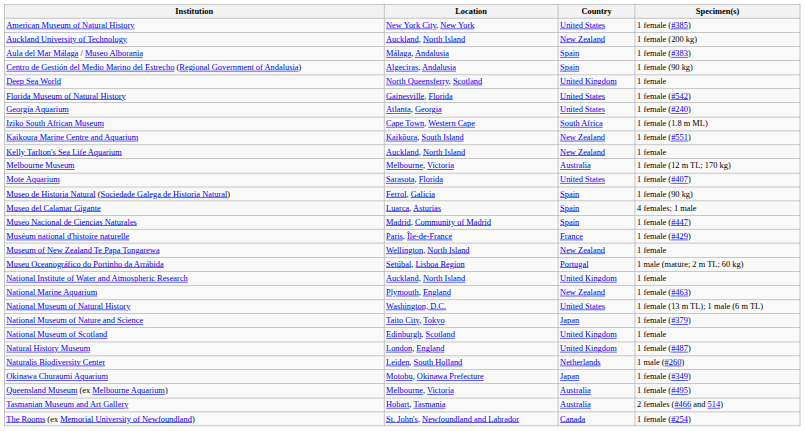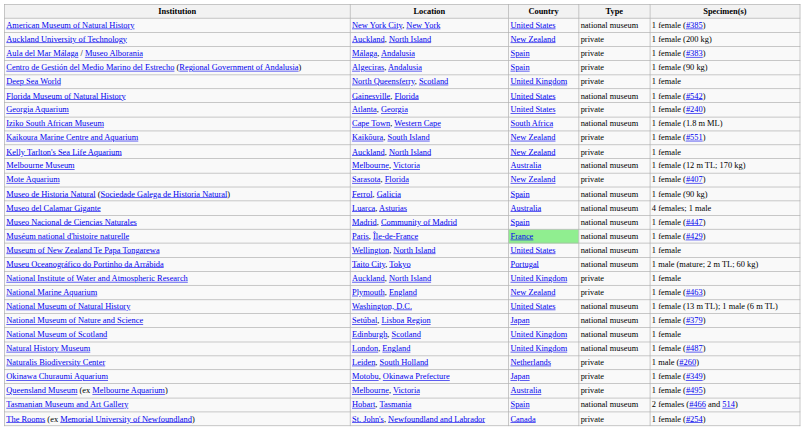+ column: Type | national museum | private | private | private | private | national museum | private | national museum | private | private | national museum | private | national museum | national museum | national museum | national museum | national museum | national museum | private | private | national museum | national museum | national museum | national museum | private | private | private | national museum | private
Mote Aquarium | Country: United States -> New Zealand
Museo del Calamar Gigante | Country: Spain -> Australia
Muséum national d'histoire naturelle | Country: no background -> lightgreen background
Museum of New Zealand Te Papa Tongarewa | Country: New Zealand -> United States
Museu Oceanográfico do Portinho da Arrábida | Location: Setúbal, Lisboa Region -> Taito City, Tokyo
National Museum of Nature and Science | Location: Taito City, Tokyo -> Setúbal, Lisboa Region
Tasmanian Museum and Art Gallery | Country: Australia -> Spain
